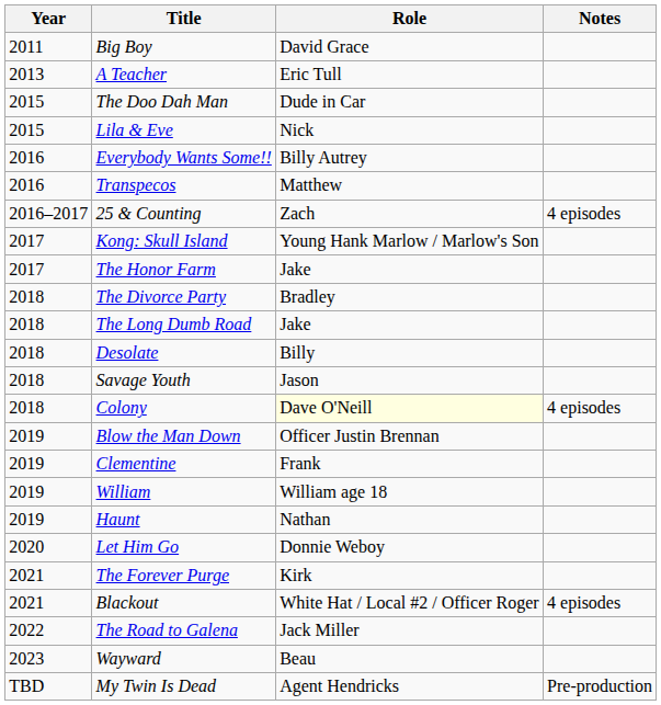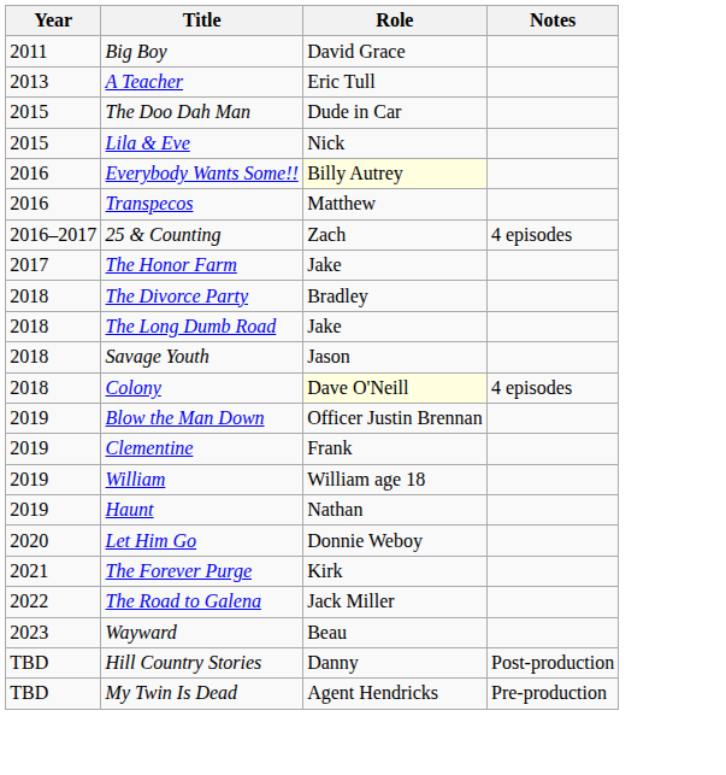Everybody Wants Some!! | Role: no background -> lightyellow background
- row: 2017 | Kong: Skull Island | Young Hank Marlow / Marlow's Son
- row: 2018 | Desolate | Billy
- row: 2021 | Blackout | White Hat / Local #2 / Officer Roger | 4 episodes
+ row: TBD | Hill Country Stories | Danny | Post-production
